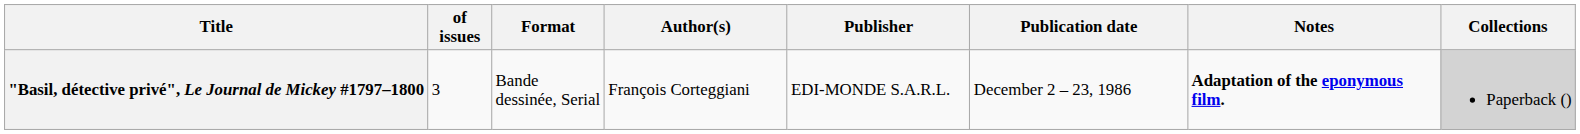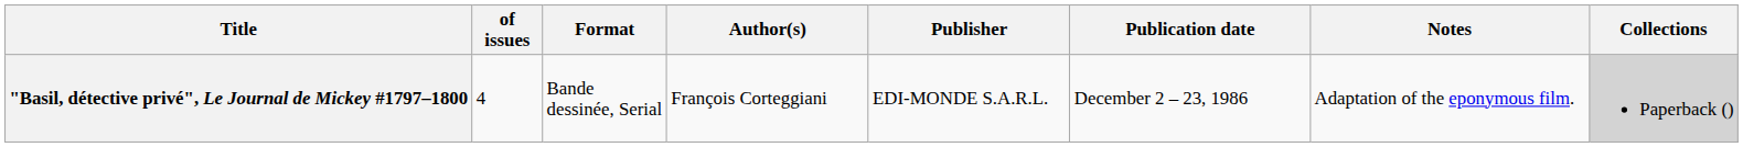"Basil, détective privé", Le Journal de Mickey #1797–1800 | of issues: 3 -> 4
"Basil, détective privé", Le Journal de Mickey #1797–1800 | Notes: bold -> normal
